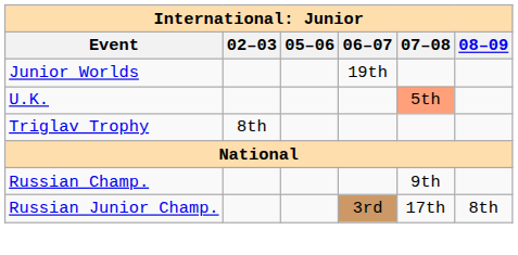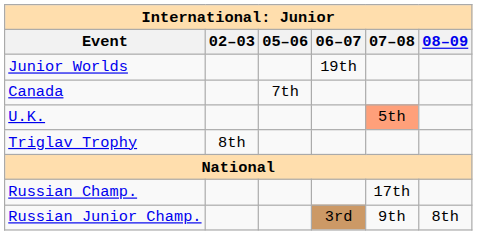+ row: Canada | 7th
Russian Champ. | 07–08: 9th -> 17th
Russian Junior Champ. | 07–08: 17th -> 9th
